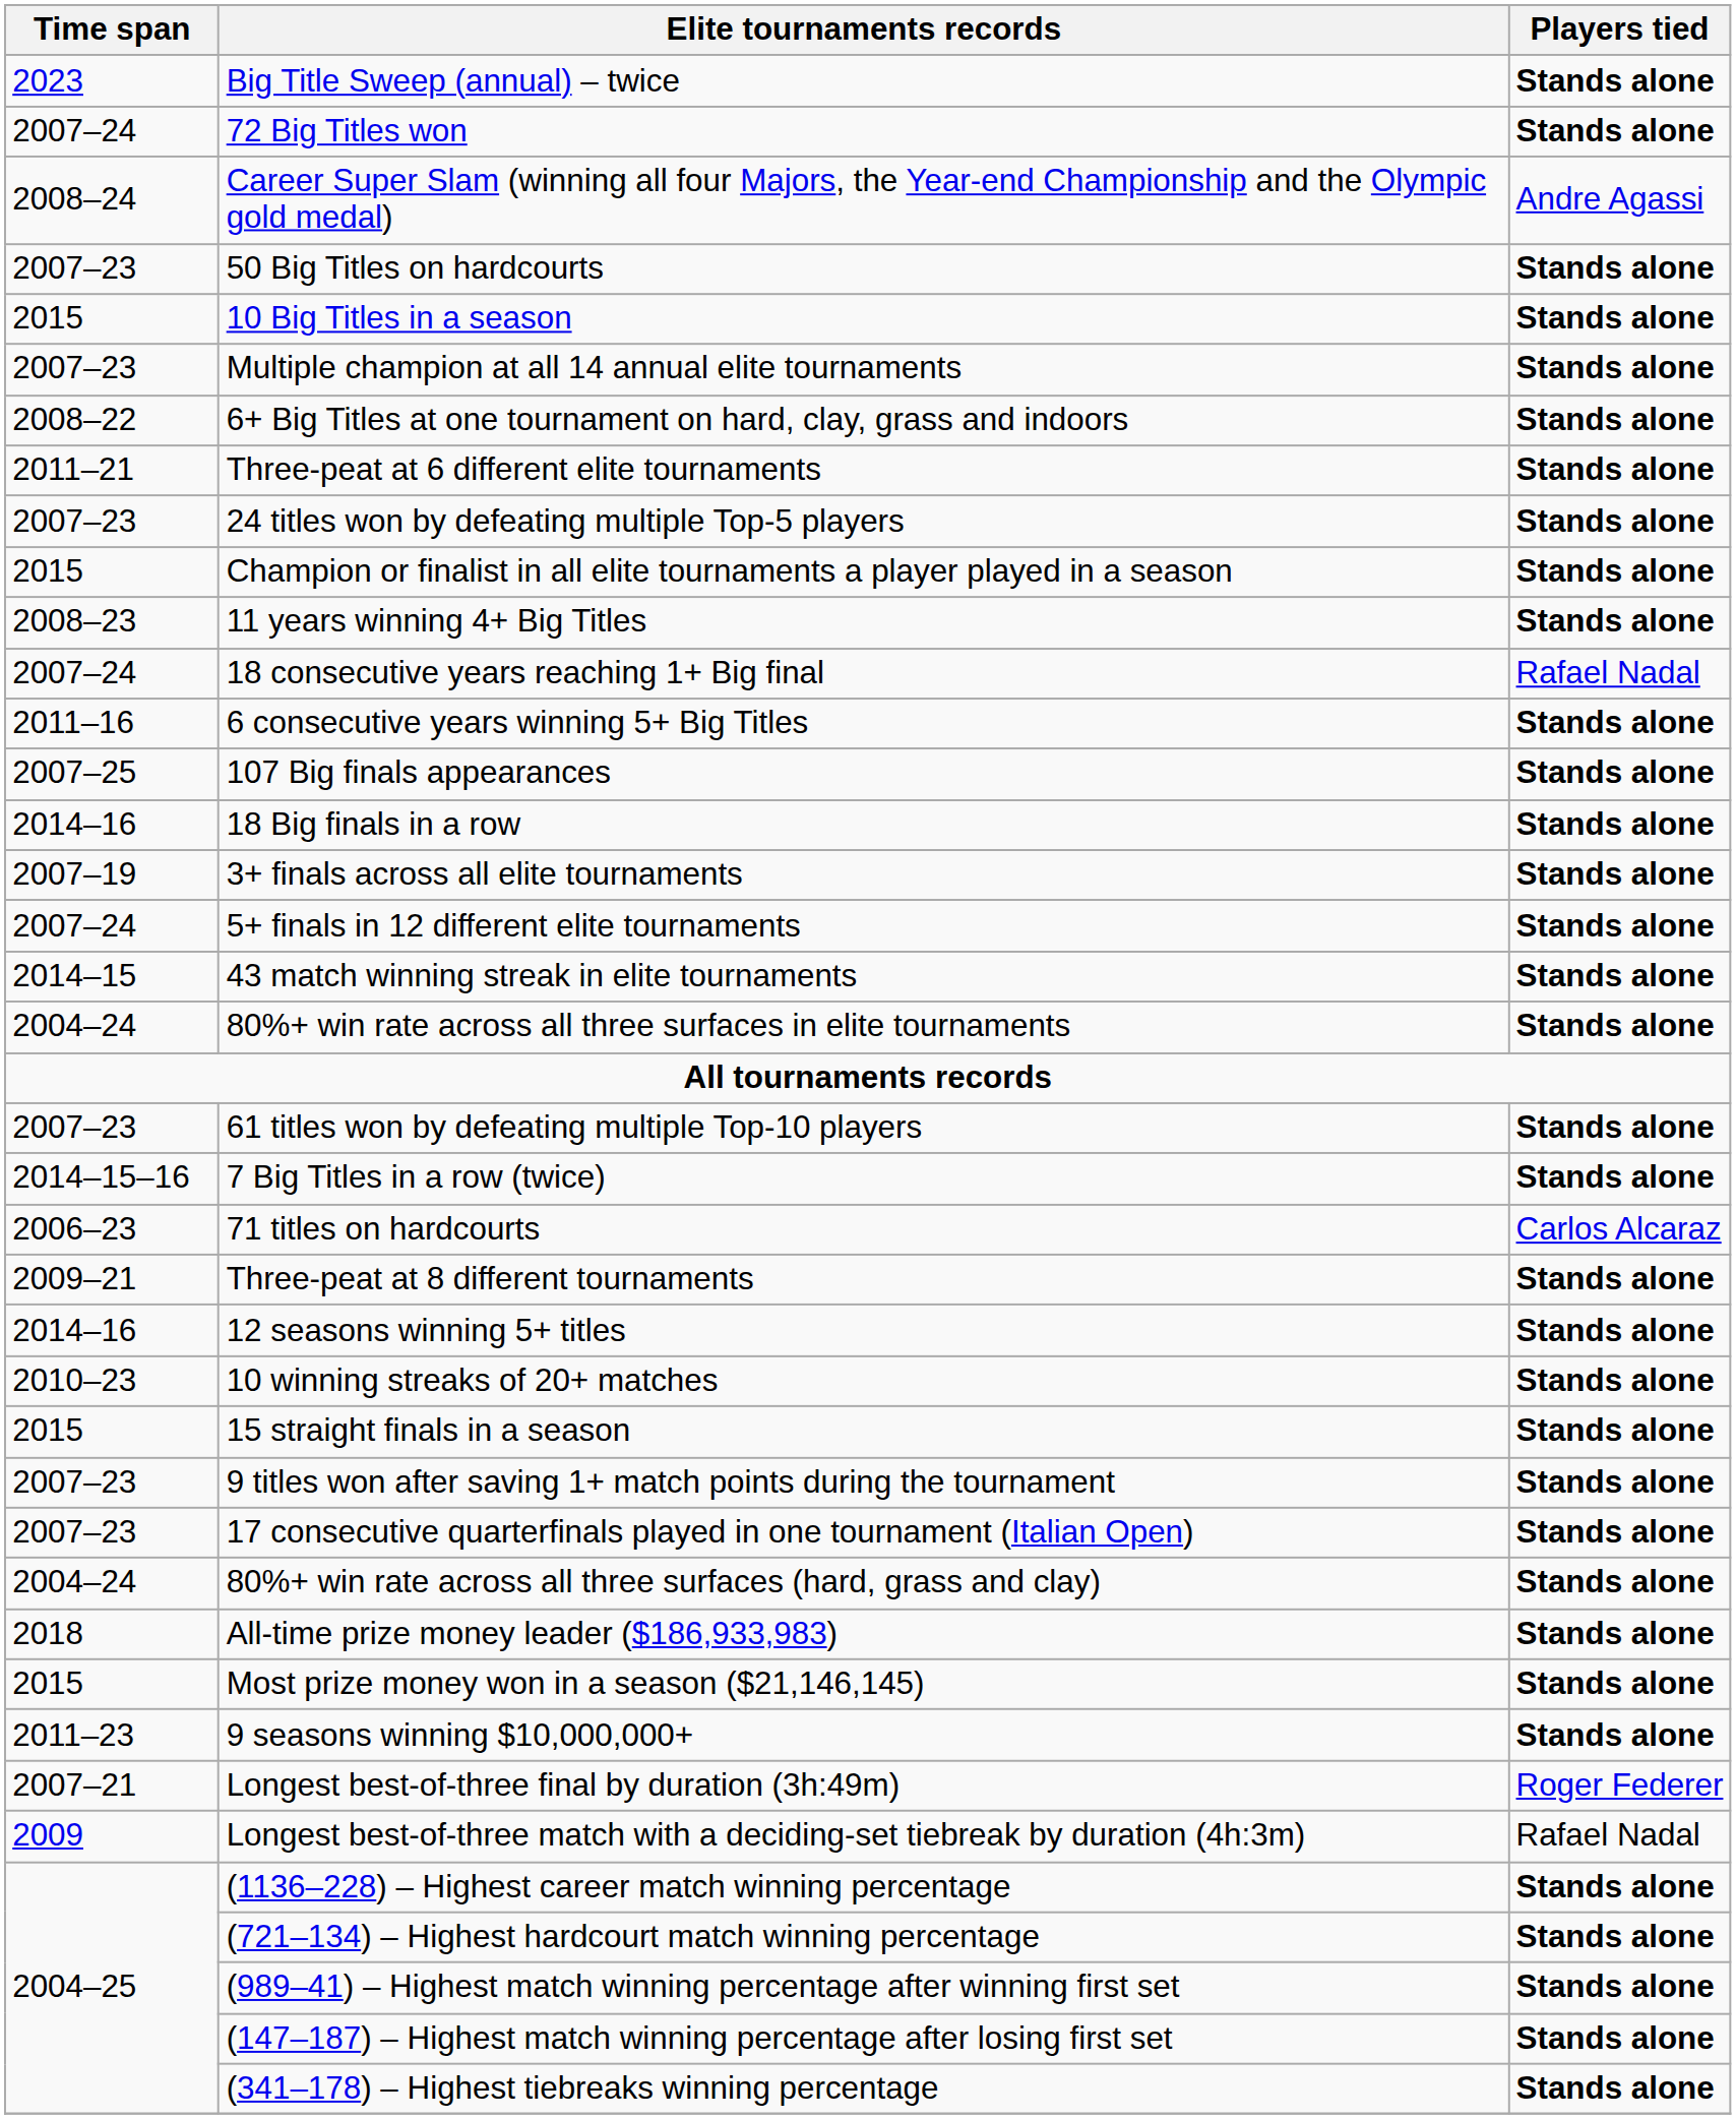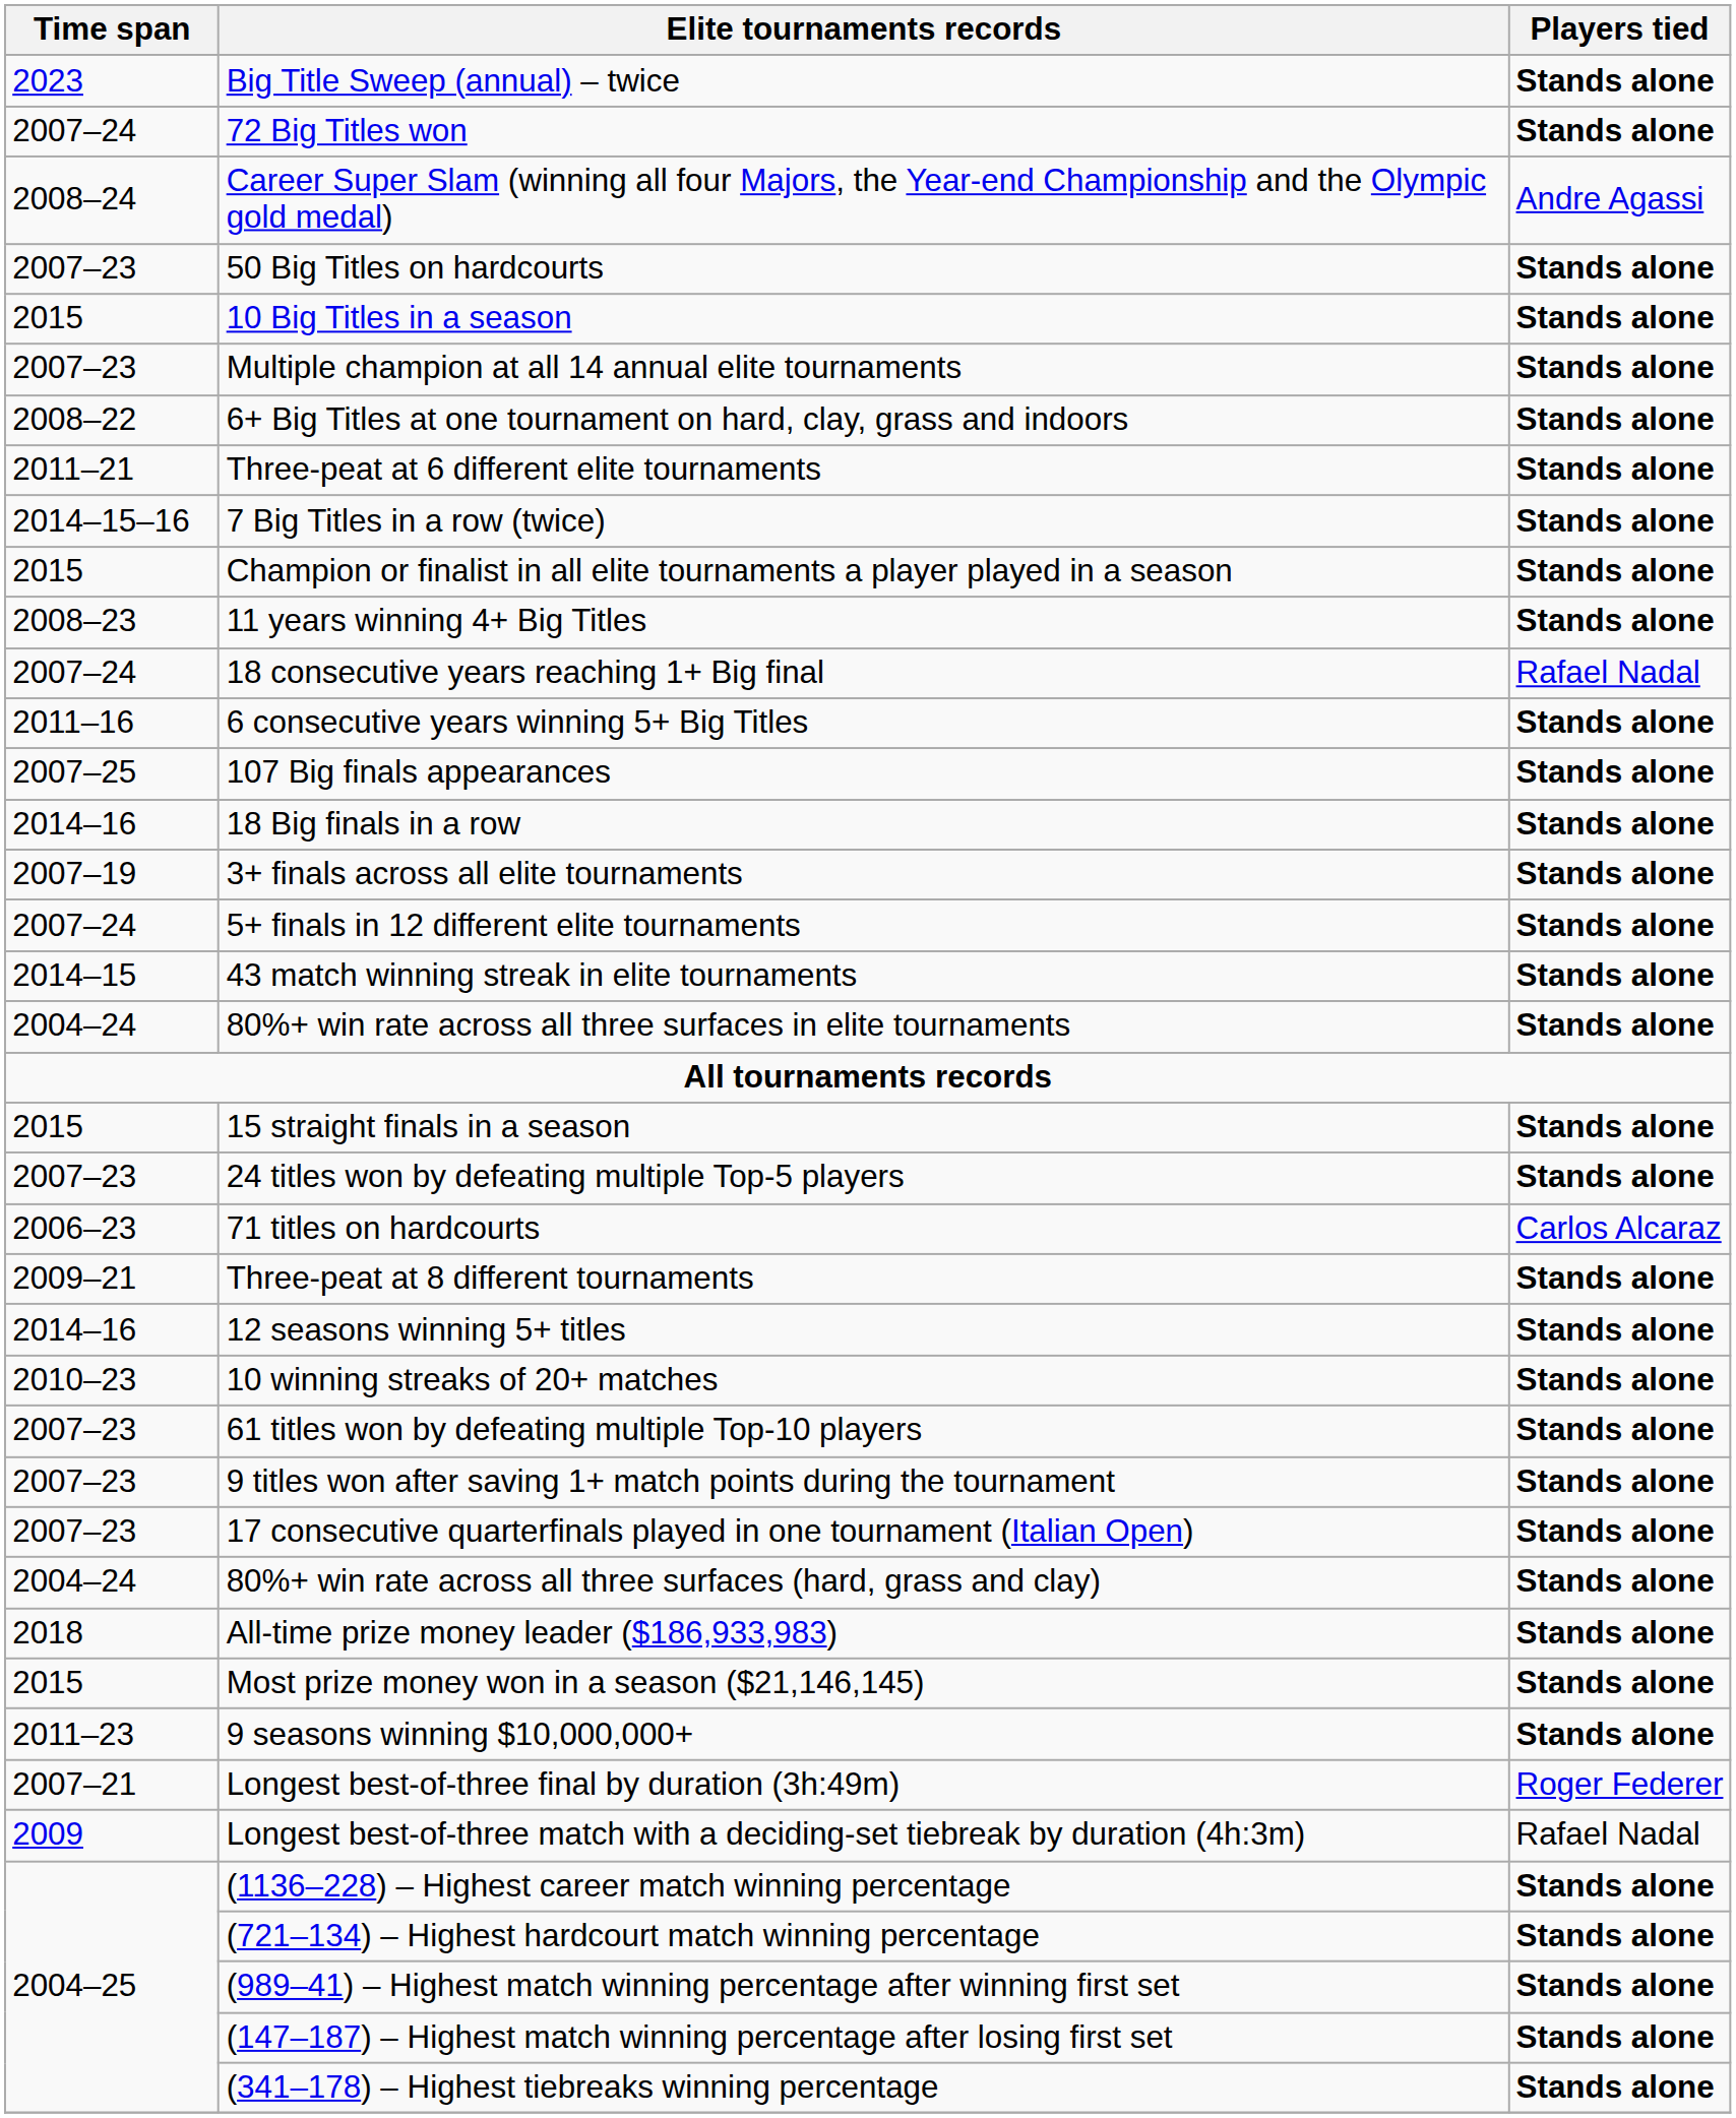rows swapped: 7 Big Titles in a row (twice) <-> 24 titles won by defeating multiple Top-5 players
rows swapped: 61 titles won by defeating multiple Top-10 players <-> 15 straight finals in a season
